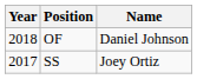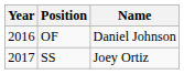OF | Year: 2018 -> 2016
